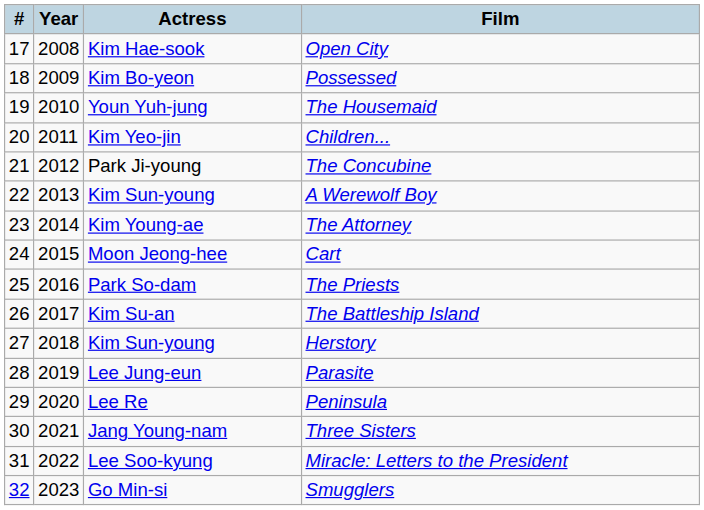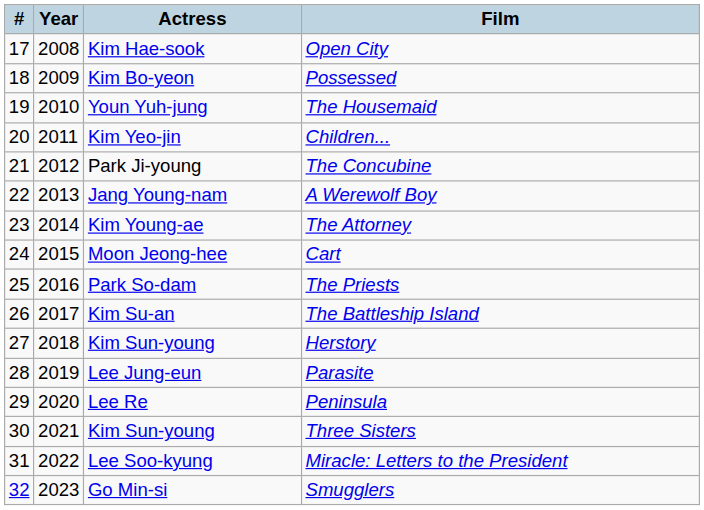A Werewolf Boy | Actress: Kim Sun-young -> Jang Young-nam
Three Sisters | Actress: Jang Young-nam -> Kim Sun-young
